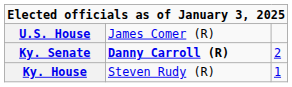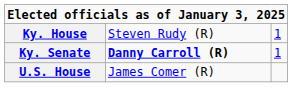rows swapped: U.S. House <-> Ky. House
Ky. Senate | column 3: 2 -> 1
